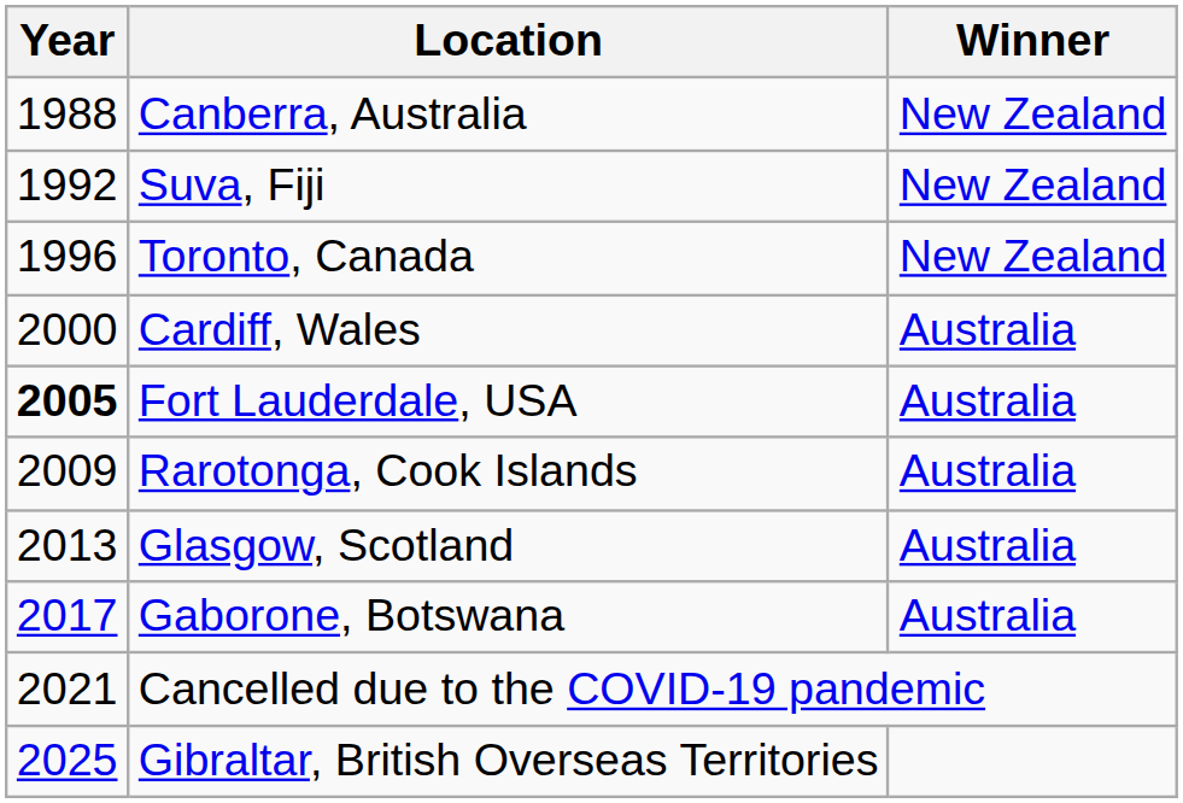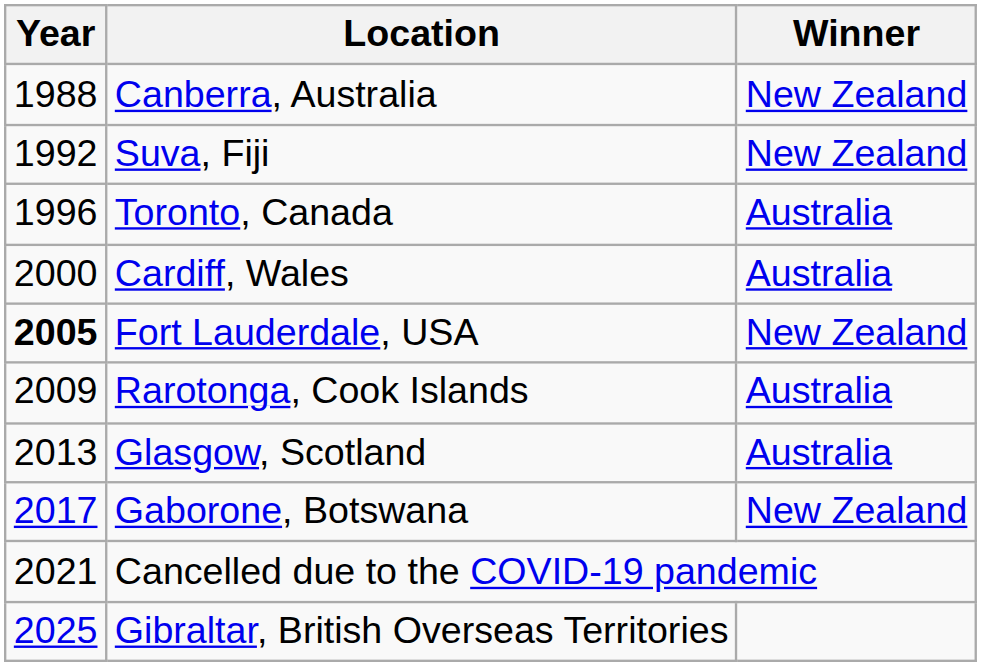Toronto, Canada | Winner: New Zealand -> Australia
Fort Lauderdale, USA | Winner: Australia -> New Zealand
Gaborone, Botswana | Winner: Australia -> New Zealand
